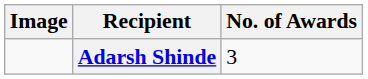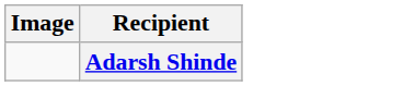- column: No. of Awards | 3
